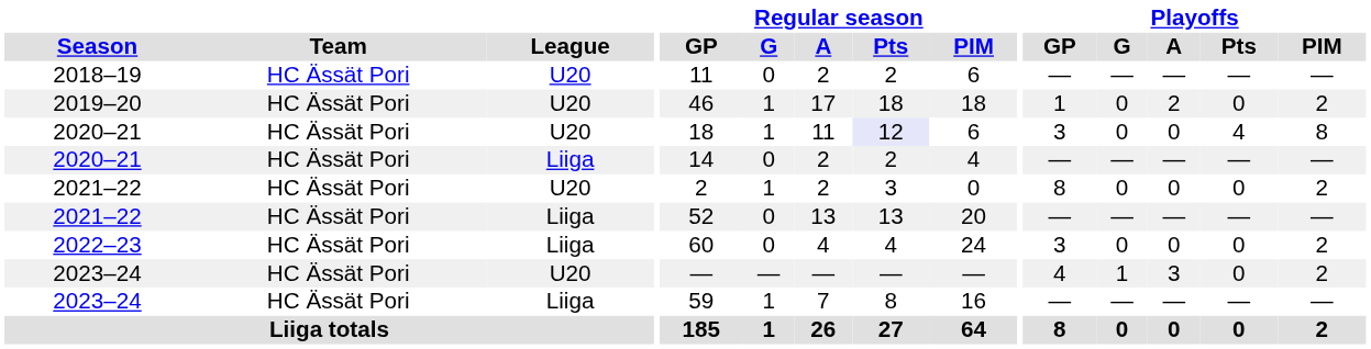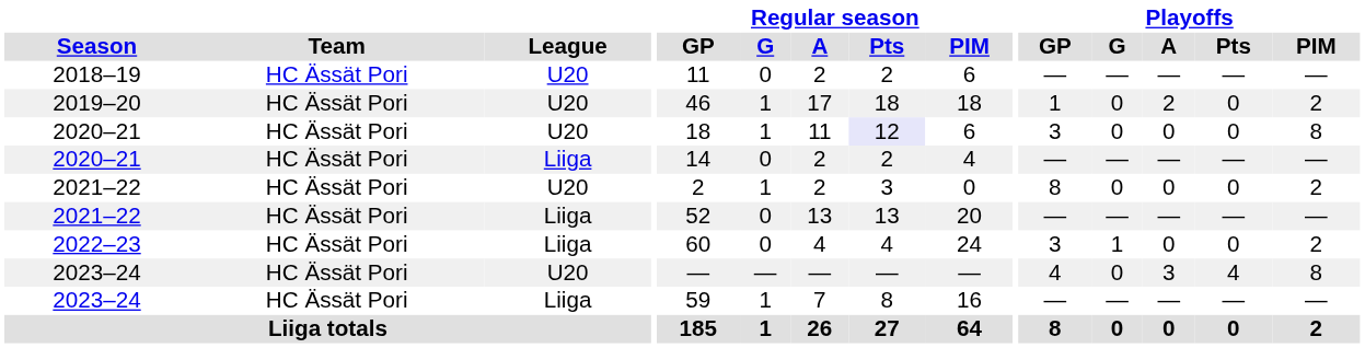2020–21 / U20 | Playoffs / Pts: 4 -> 0
2022–23 | Playoffs / G: 0 -> 1
2023–24 / U20 | Playoffs / G: 1 -> 0
2023–24 / U20 | Playoffs / Pts: 0 -> 4
2023–24 / U20 | Playoffs / PIM: 2 -> 8
